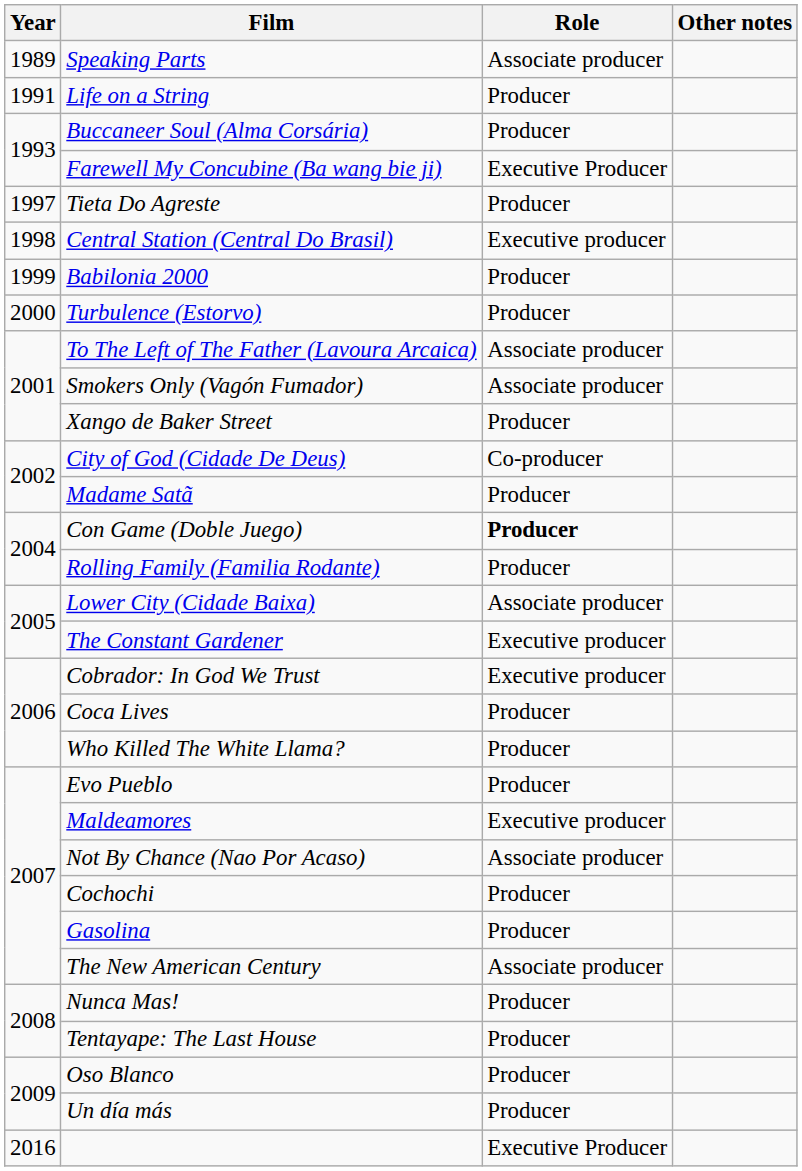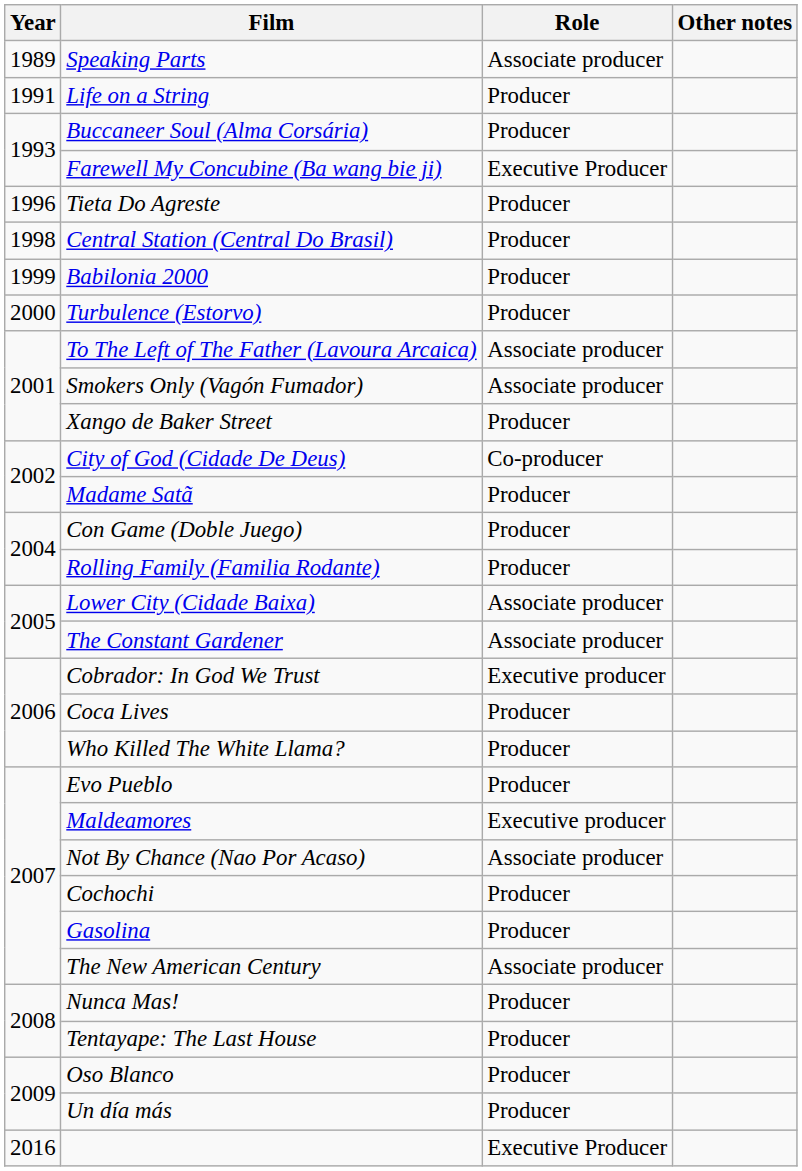Tieta Do Agreste | Year: 1997 -> 1996
Central Station (Central Do Brasil) | Role: Executive producer -> Producer
Con Game (Doble Juego) | Role: bold -> normal
The Constant Gardener | Role: Executive producer -> Associate producer
